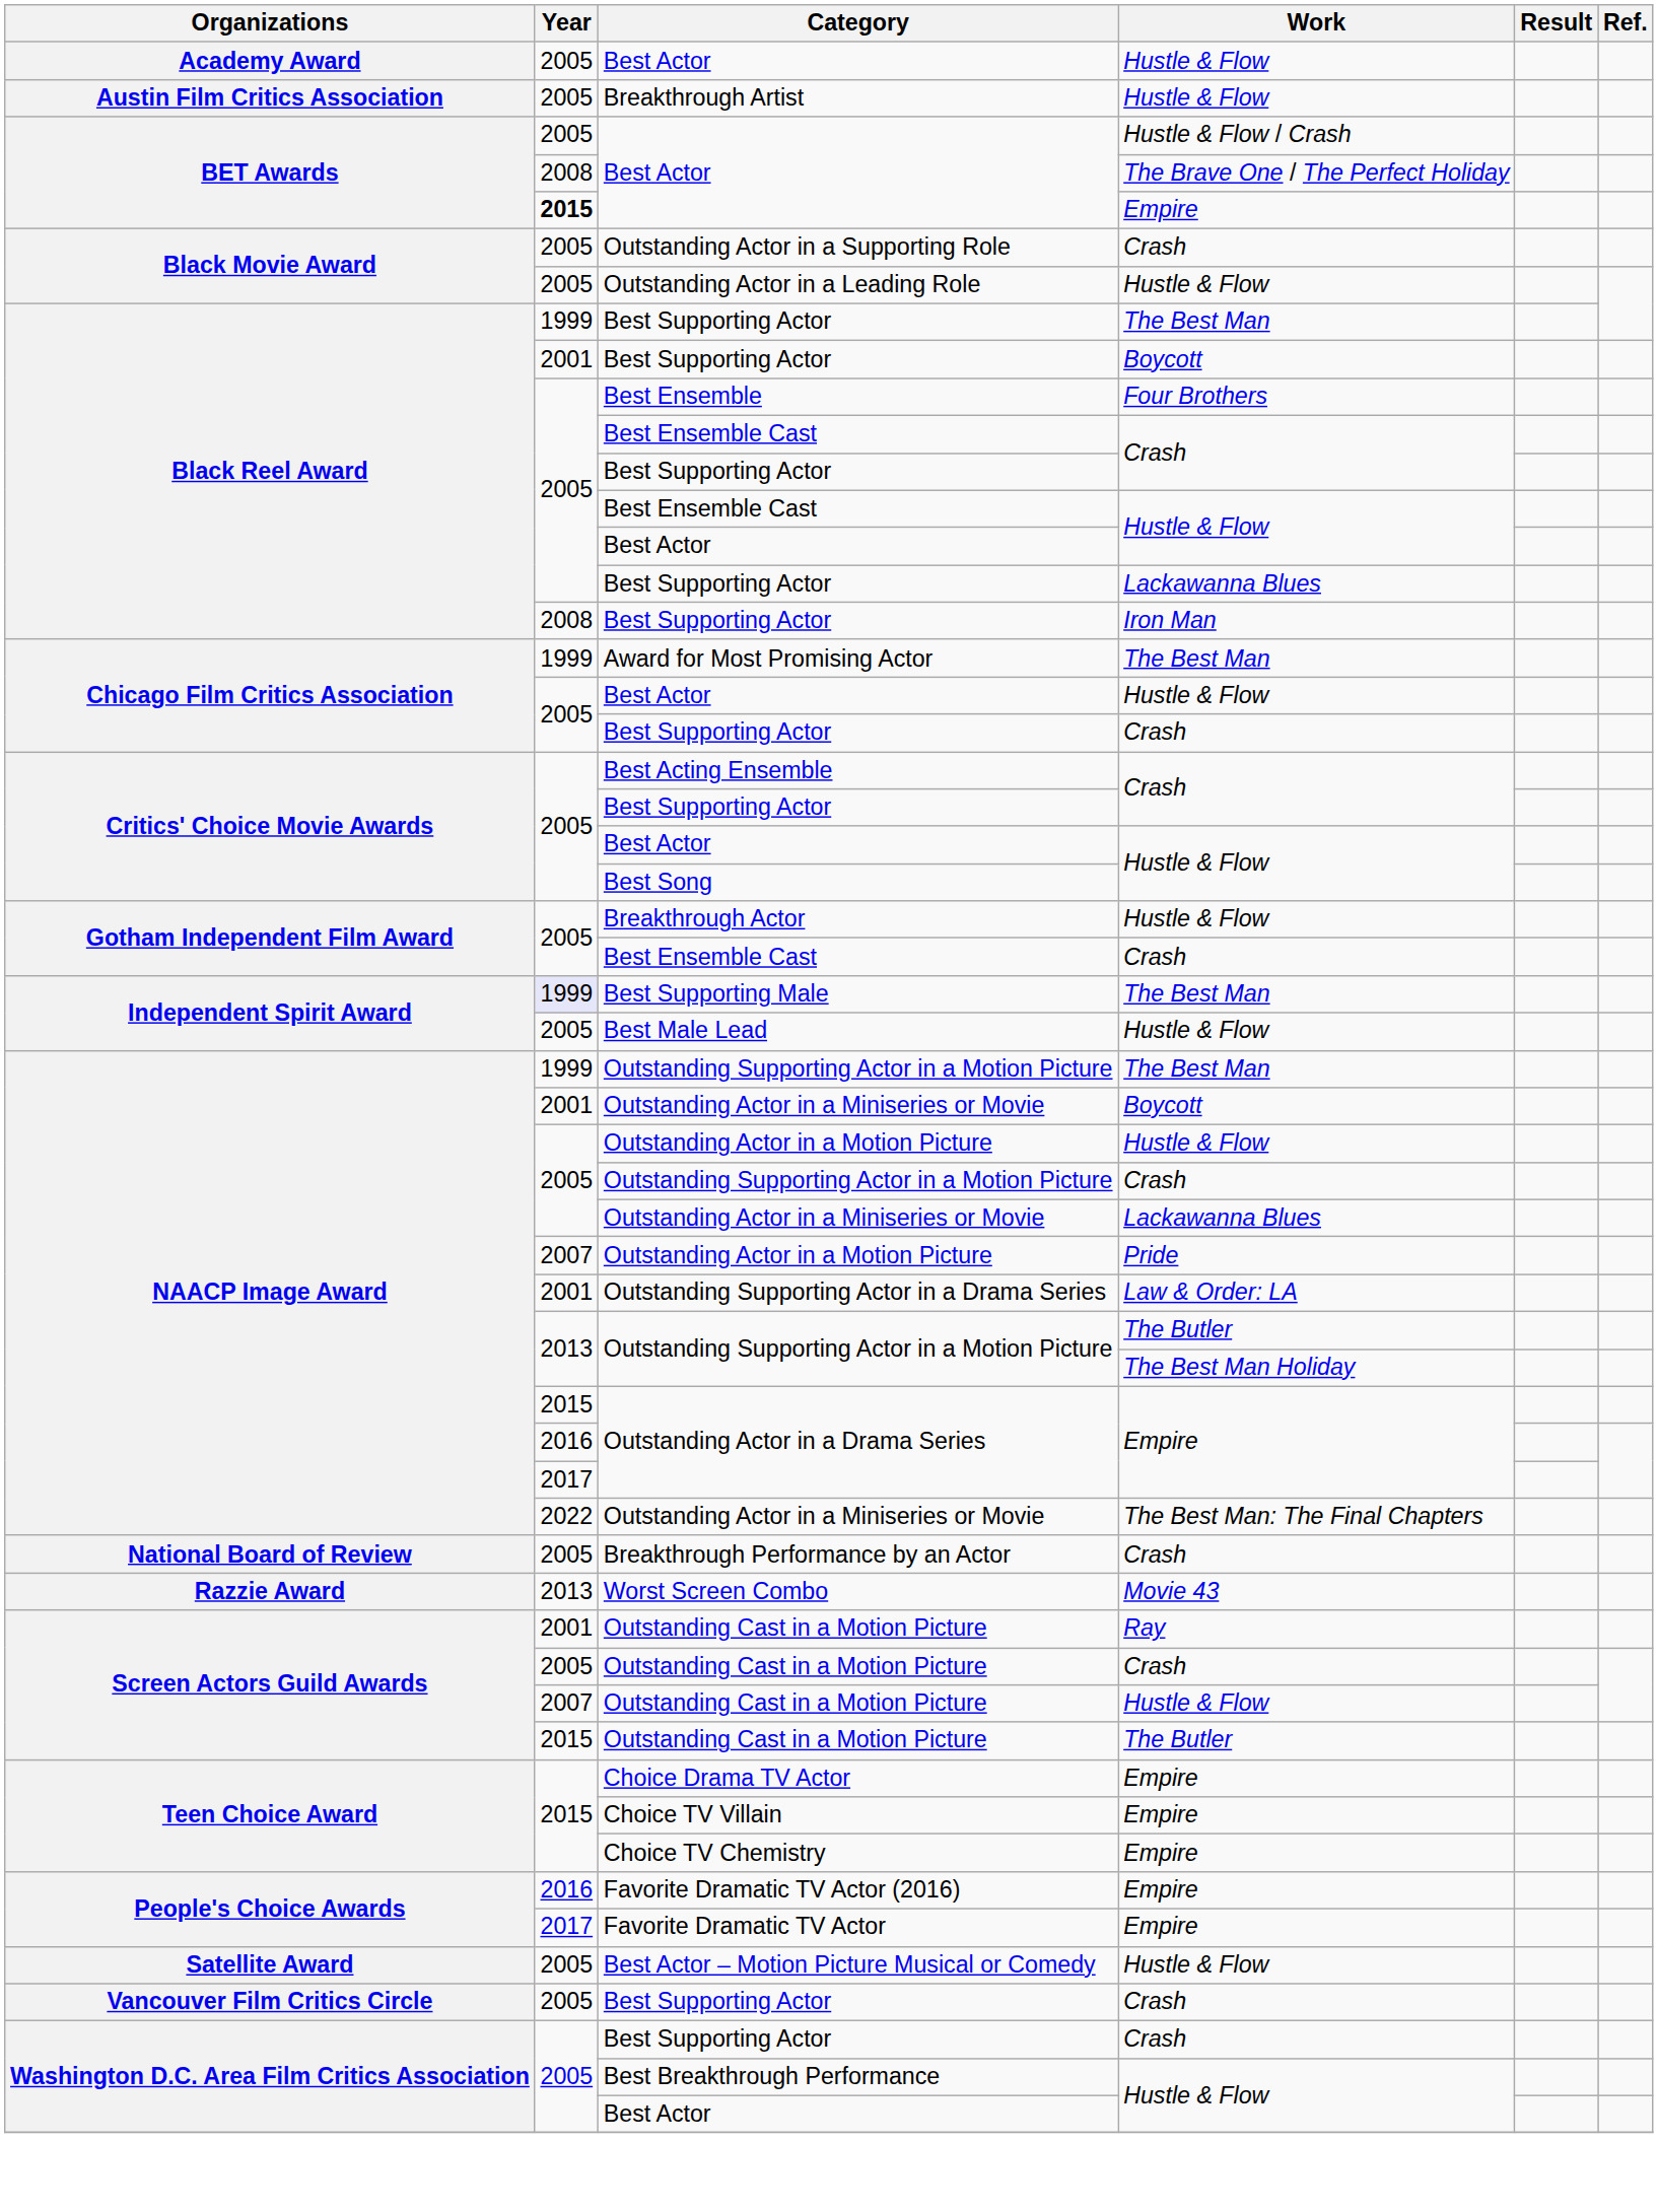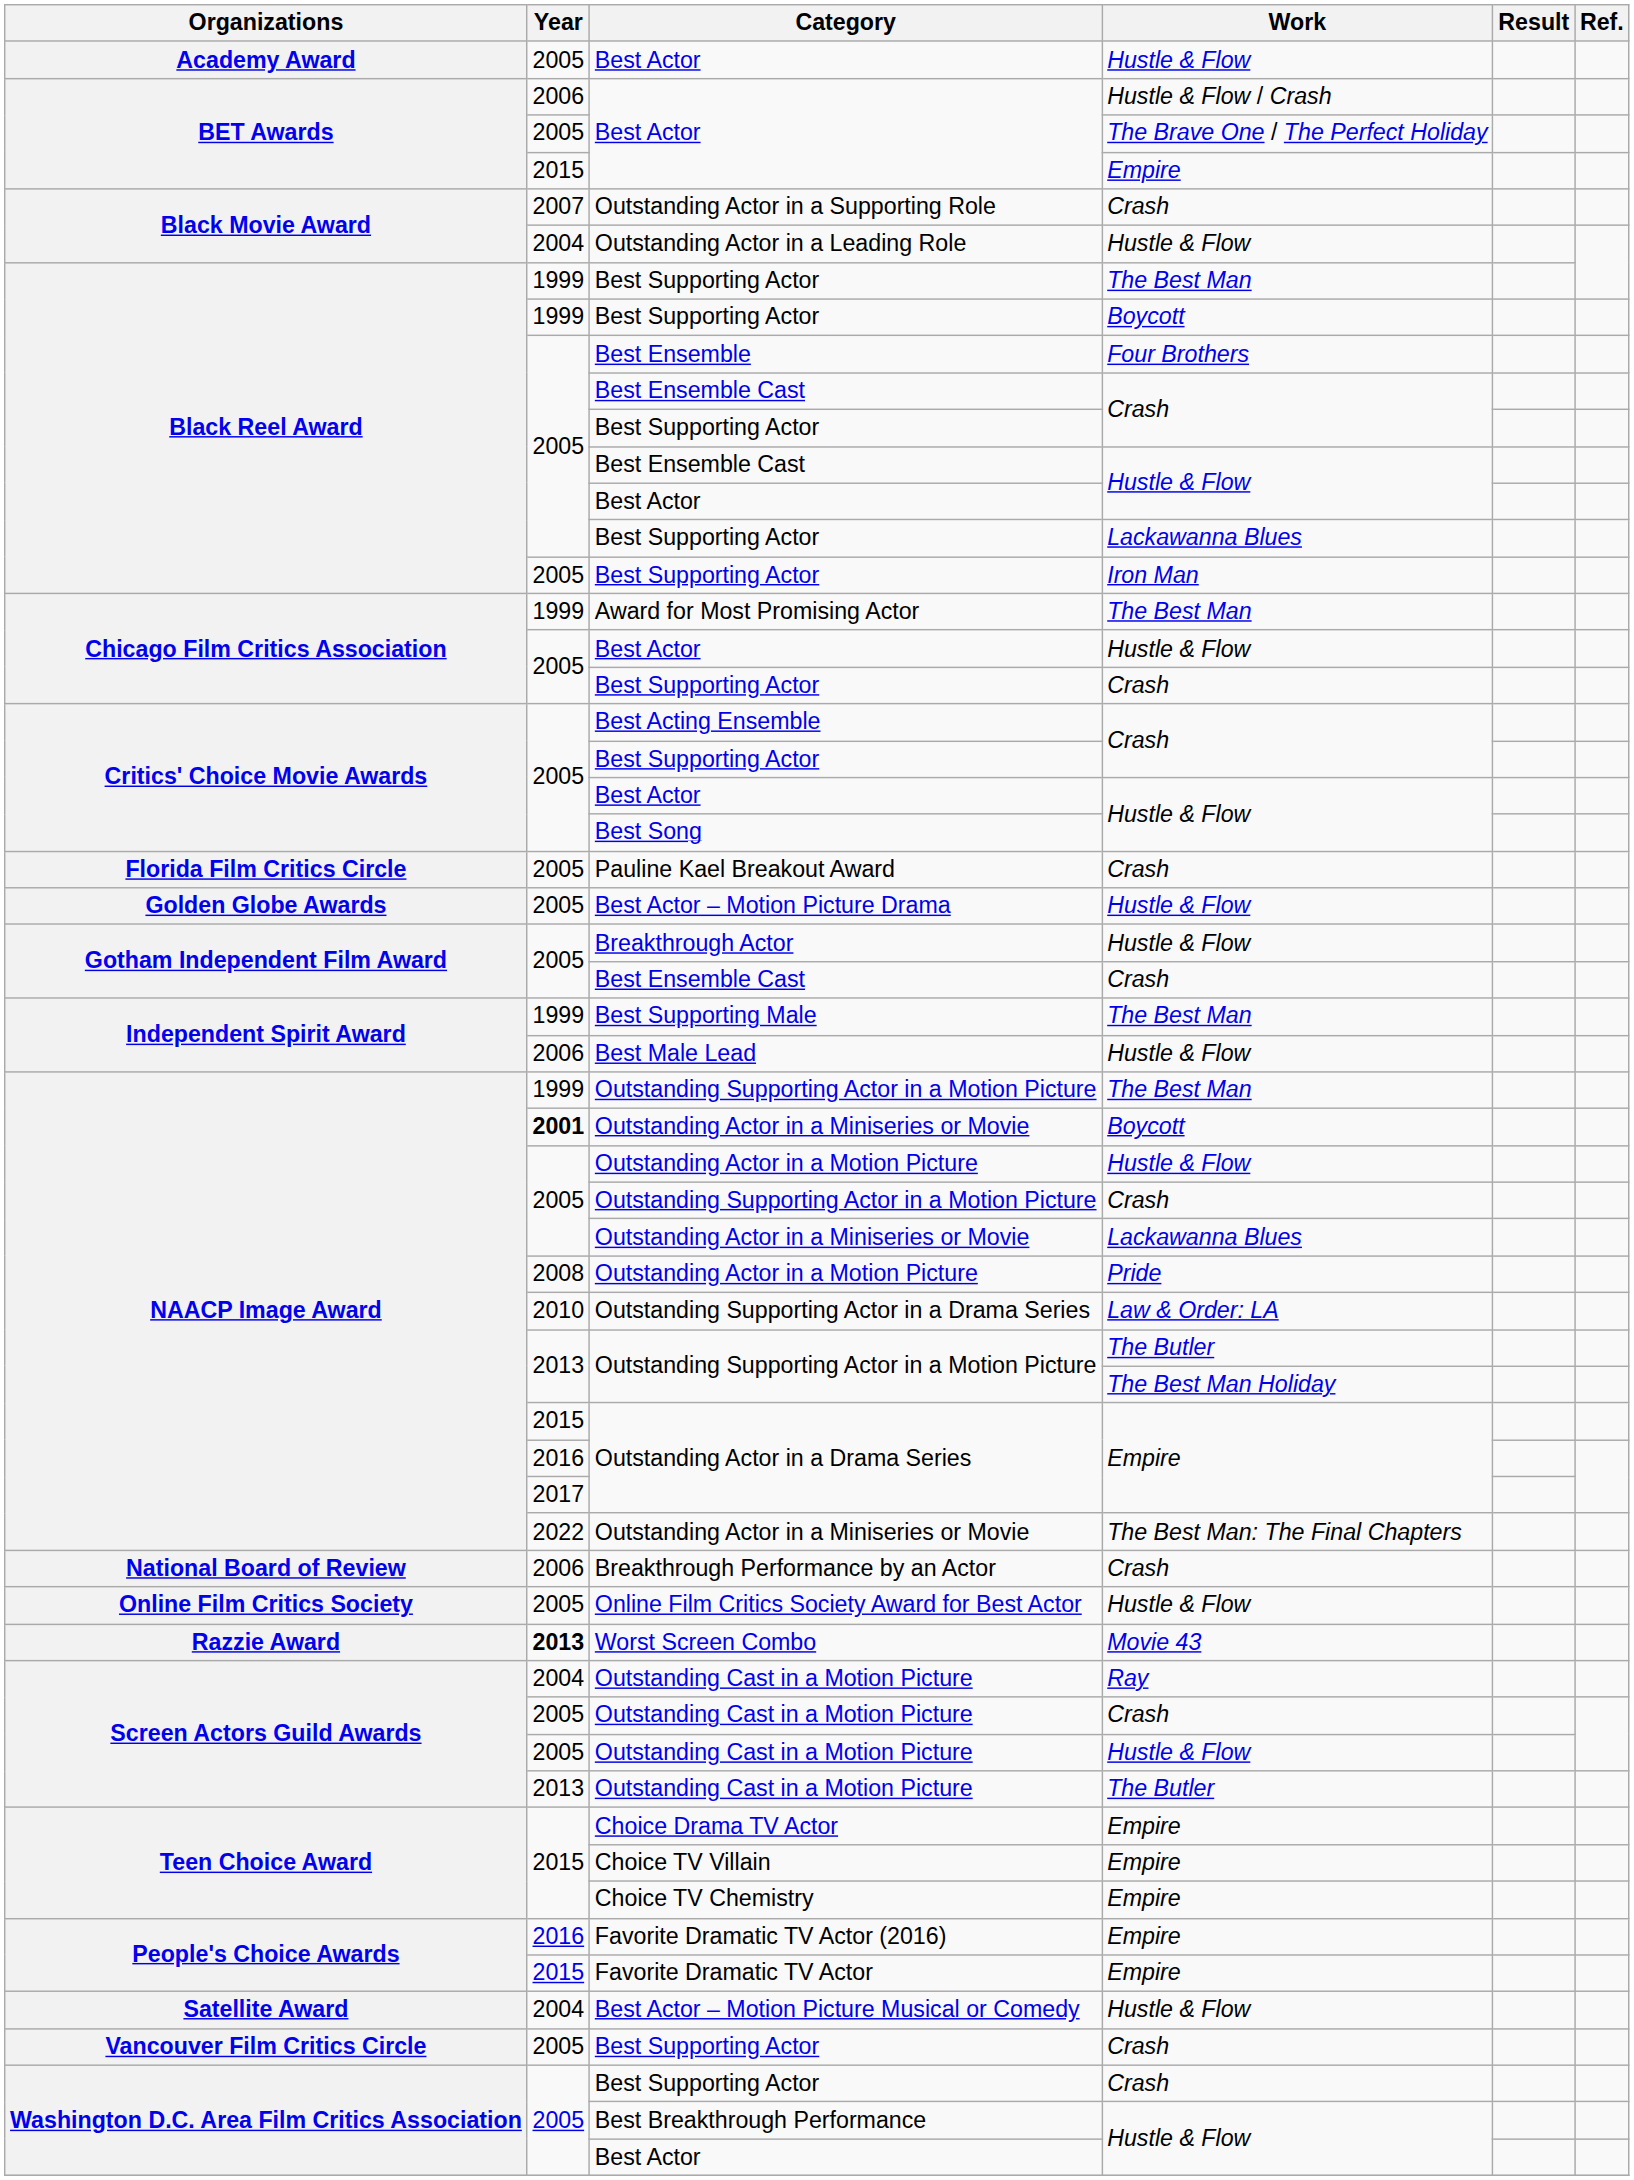- row: Austin Film Critics Association | 2005 | Breakthrough Artist | Hustle & Flow
Best Actor / Hustle & Flow / Crash | Year: 2005 -> 2006
Best Actor / The Brave One / The Perfect Holiday | Year: 2008 -> 2005
Best Actor / Empire | Year: bold -> normal
Outstanding Actor in a Supporting Role | Year: 2005 -> 2007
Outstanding Actor in a Leading Role | Year: 2005 -> 2004
Best Supporting Actor / Boycott | Year: 2001 -> 1999
Best Supporting Actor / Iron Man | Year: 2008 -> 2005
+ row: Florida Film Critics Circle | 2005 | Pauline Kael Breakout Award | Crash
+ row: Golden Globe Awards | 2005 | Best Actor – Motion Picture Drama | Hustle & Flow
Best Supporting Male | Year: lavender background -> no background
Best Male Lead | Year: 2005 -> 2006
Outstanding Actor in a Miniseries or Movie / Boycott | Year: normal -> bold
Outstanding Actor in a Motion Picture / Pride | Year: 2007 -> 2008
Outstanding Supporting Actor in a Drama Series | Year: 2001 -> 2010
Breakthrough Performance by an Actor | Year: 2005 -> 2006
+ row: Online Film Critics Society | 2005 | Online Film Critics Society Award for Best Actor | Hustle & Flow
Worst Screen Combo | Year: normal -> bold
Outstanding Cast in a Motion Picture / Ray | Year: 2001 -> 2004
Outstanding Cast in a Motion Picture / Hustle & Flow | Year: 2007 -> 2005
Outstanding Cast in a Motion Picture / The Butler | Year: 2015 -> 2013
Favorite Dramatic TV Actor | Year: 2017 -> 2015
Best Actor – Motion Picture Musical or Comedy | Year: 2005 -> 2004
